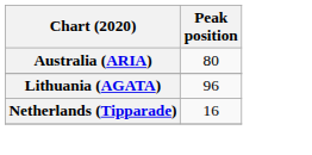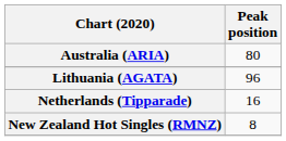+ row: New Zealand Hot Singles (RMNZ) | 8
